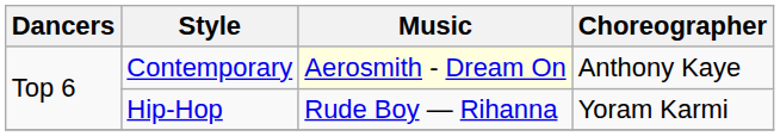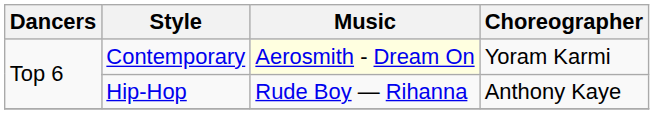Contemporary | Choreographer: Anthony Kaye -> Yoram Karmi
Hip-Hop | Choreographer: Yoram Karmi -> Anthony Kaye
